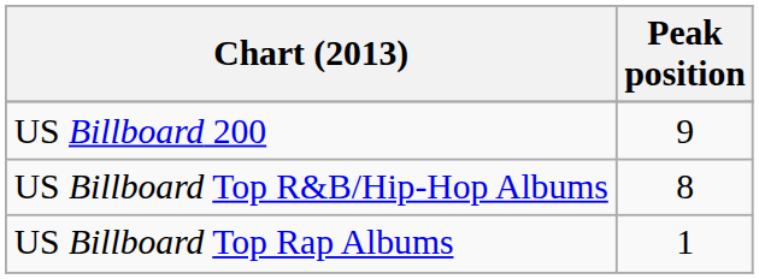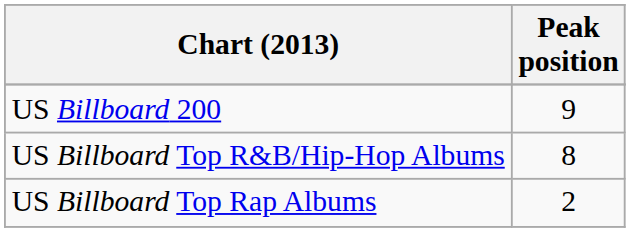US Billboard Top Rap Albums | Peak position: 1 -> 2
